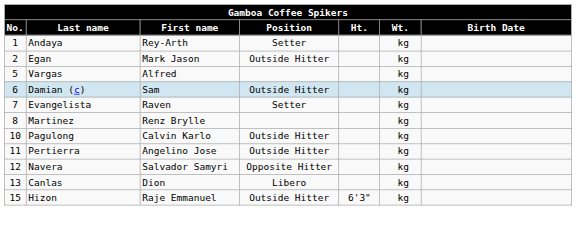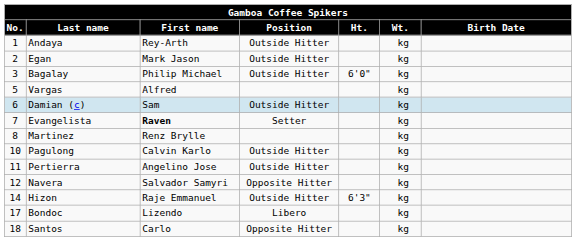Andaya | Position: Setter -> Outside Hitter
+ row: 3 | Bagalay | Philip Michael | Outside Hitter | 6'0" | kg
Evangelista | First name: normal -> bold
- row: 13 | Canlas | Dion | Libero | kg
Hizon | No.: 15 -> 14
+ row: 17 | Bondoc | Lizendo | Libero | kg
+ row: 18 | Santos | Carlo | Opposite Hitter | kg
